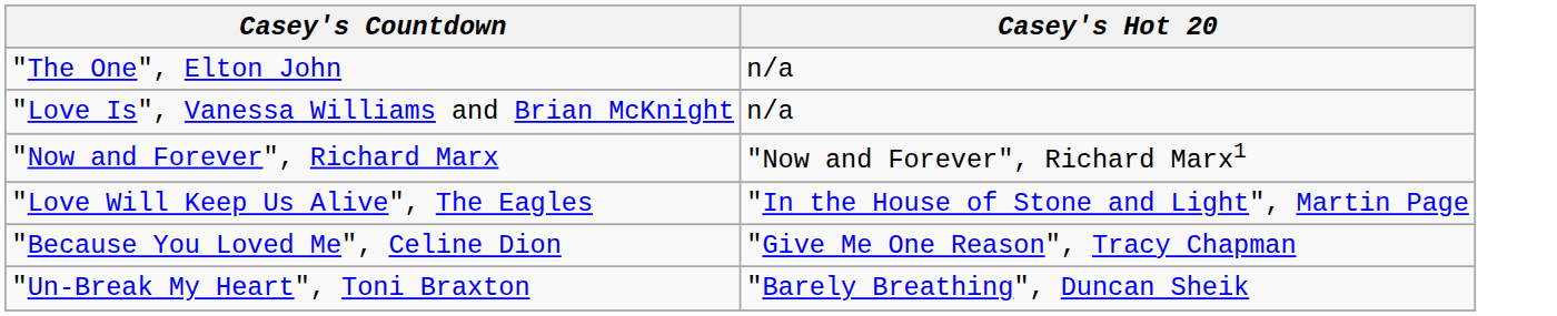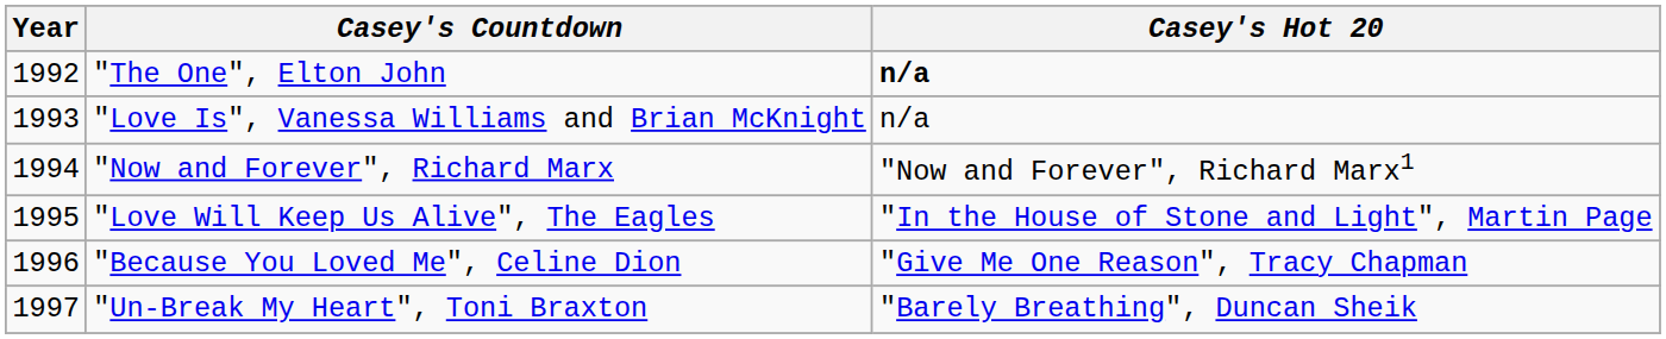+ column: Year | 1992 | 1993 | 1994 | 1995 | 1996 | 1997
"The One", Elton John | Casey's Hot 20: normal -> bold
